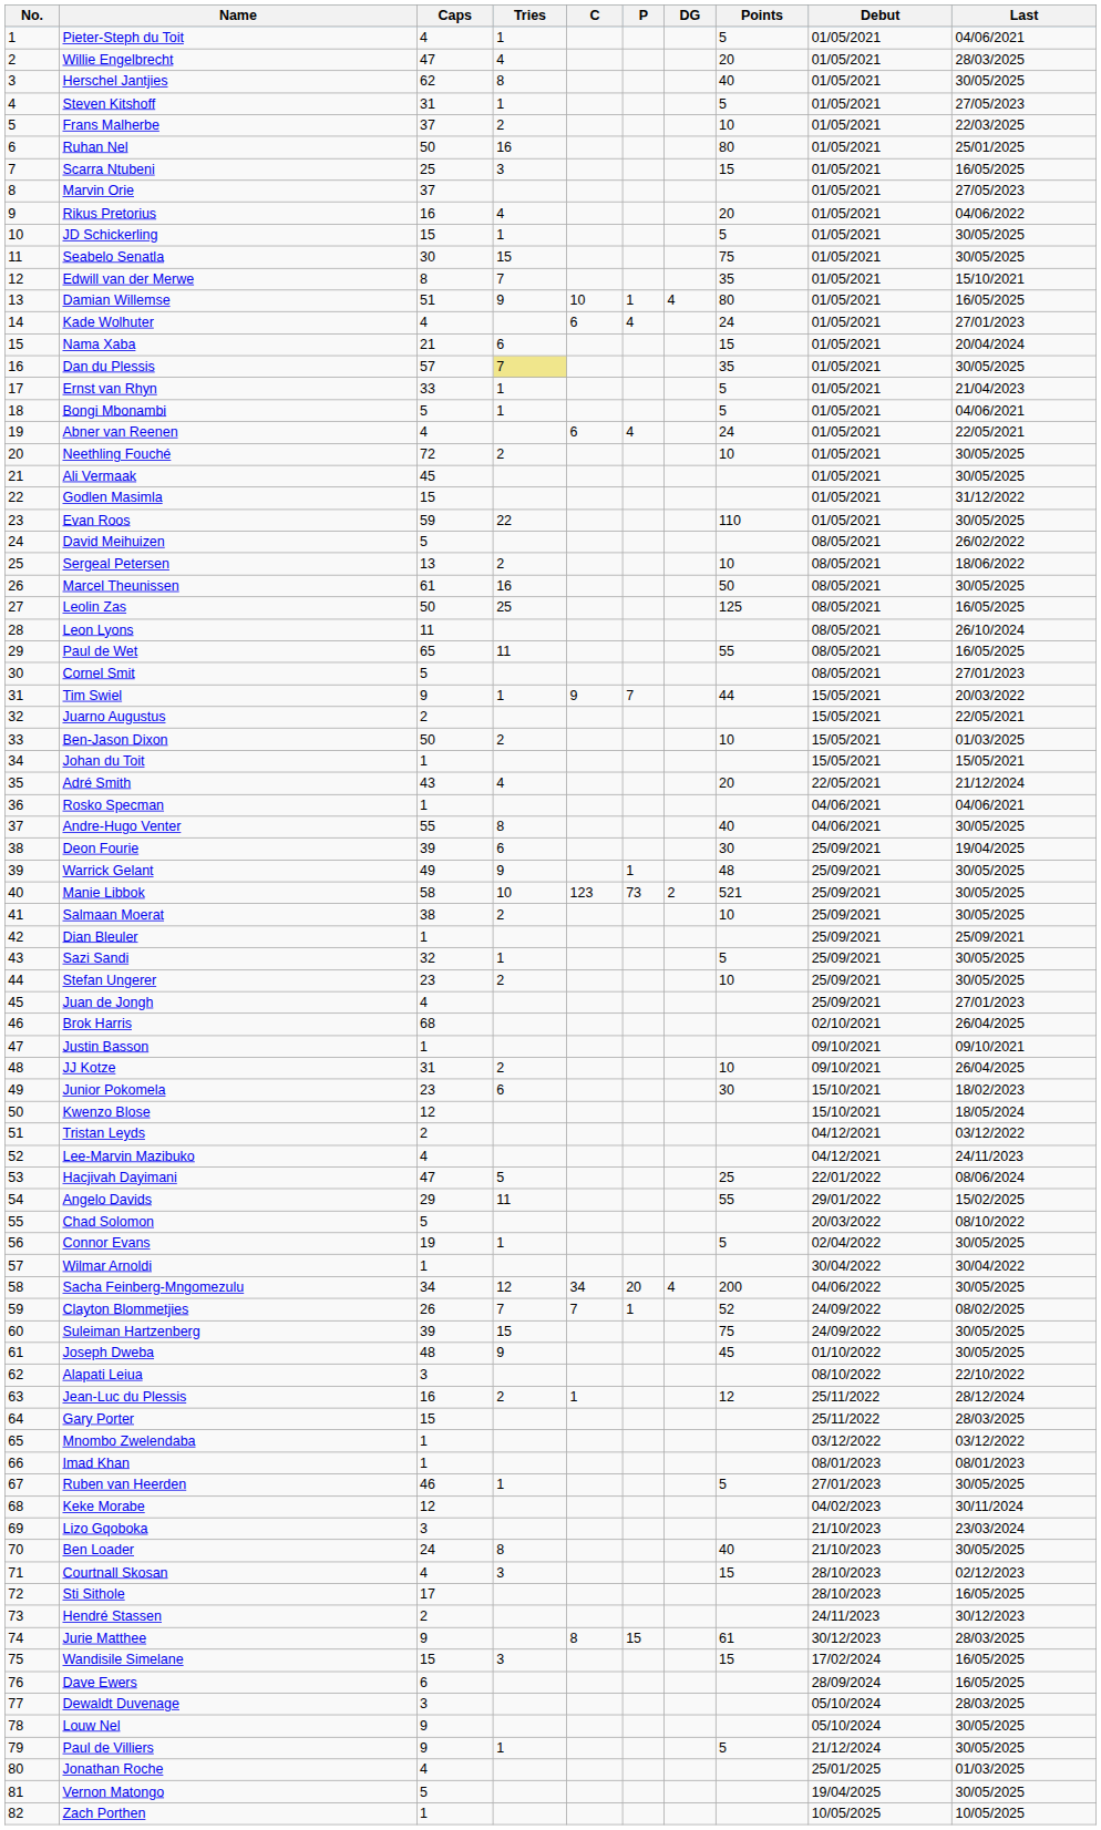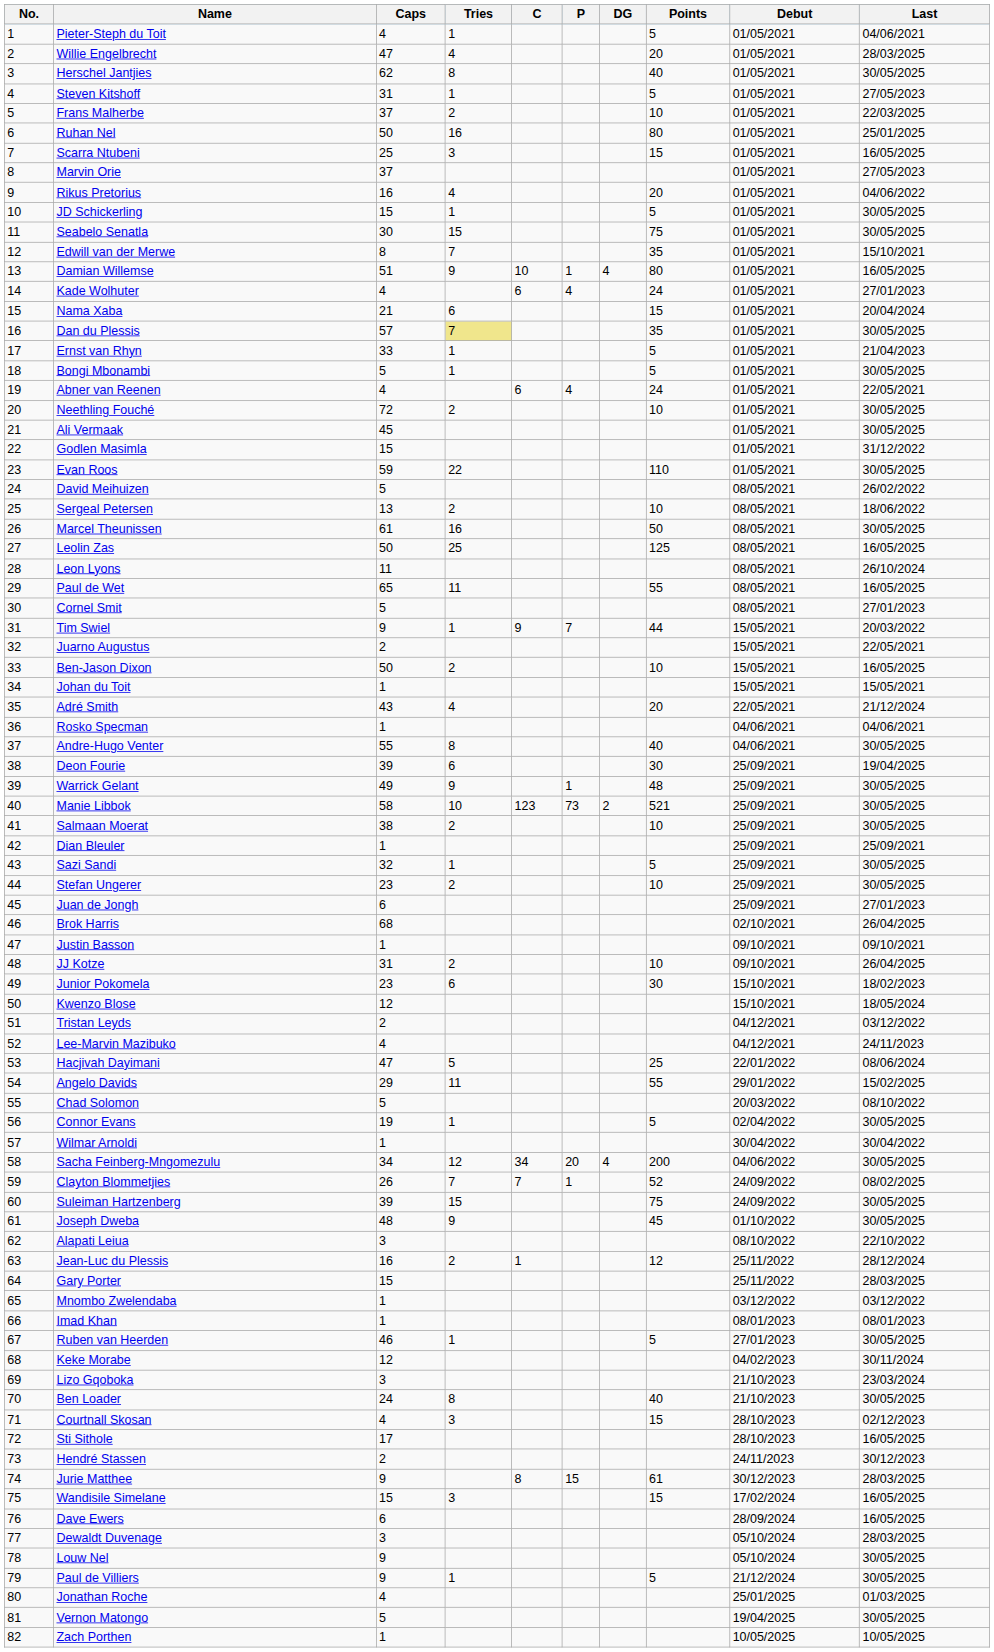Bongi Mbonambi | Last: 04/06/2021 -> 30/05/2025
Ben-Jason Dixon | Last: 01/03/2025 -> 16/05/2025
Juan de Jongh | Caps: 4 -> 6
